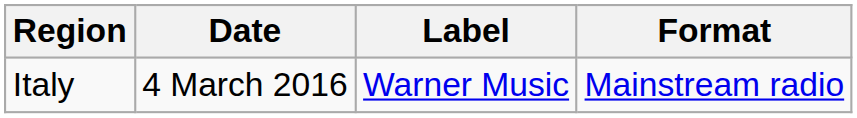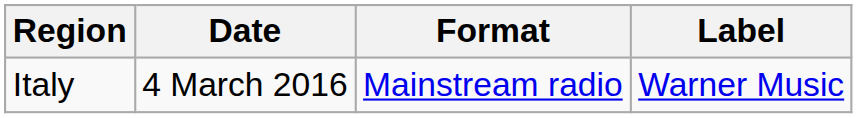columns swapped: Format <-> Label
